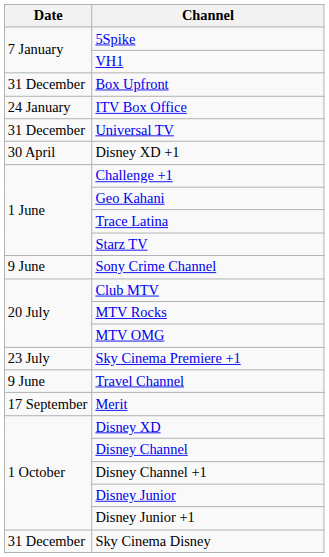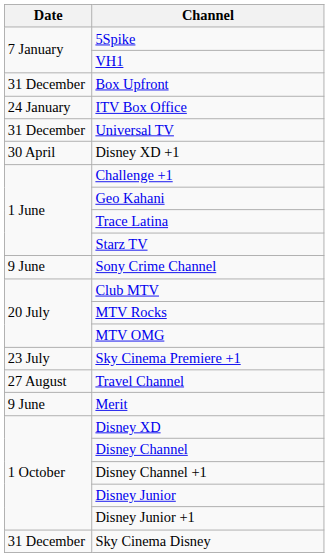Travel Channel | Date: 9 June -> 27 August
Merit | Date: 17 September -> 9 June
